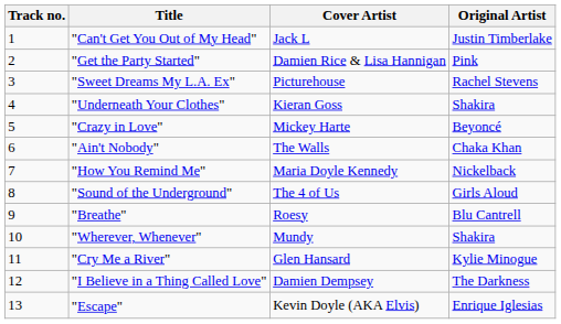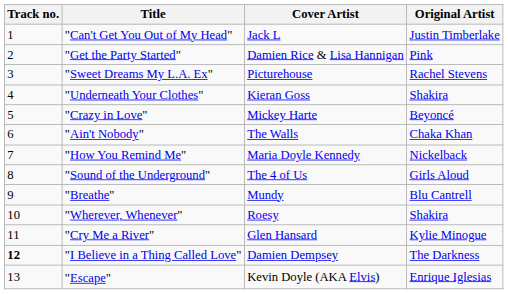"Breathe" | Cover Artist: Roesy -> Mundy
"Wherever, Whenever" | Cover Artist: Mundy -> Roesy
"I Believe in a Thing Called Love" | Track no.: normal -> bold
